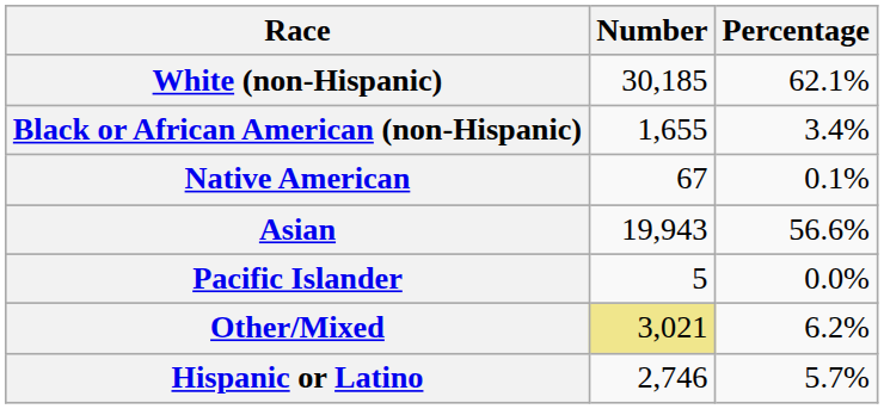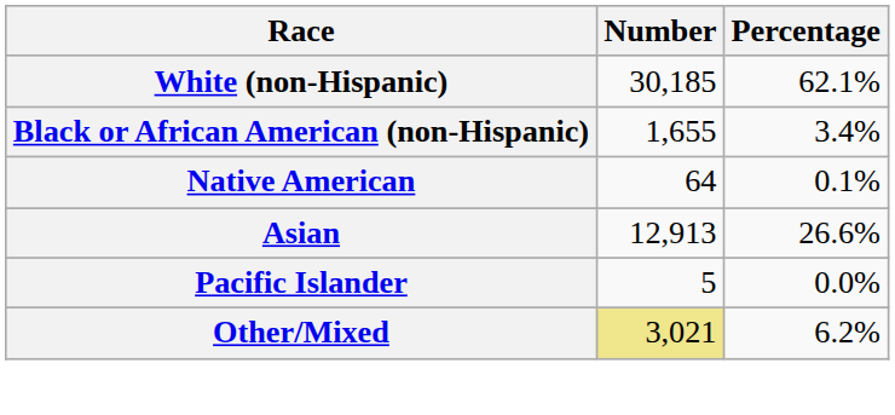Native American | Number: 67 -> 64
Asian | Number: 19,943 -> 12,913
Asian | Percentage: 56.6% -> 26.6%
- row: Hispanic or Latino | 2,746 | 5.7%
